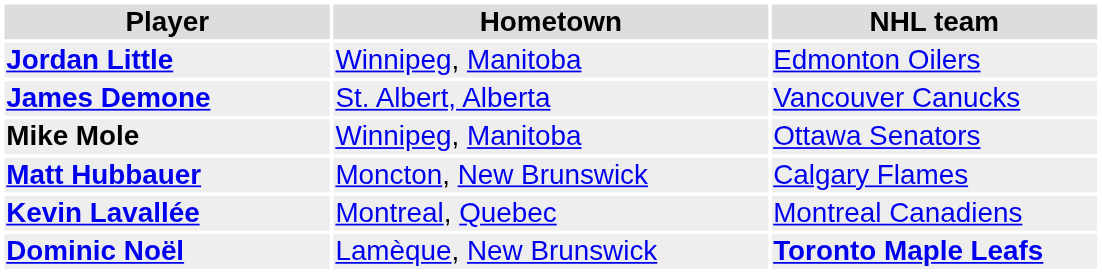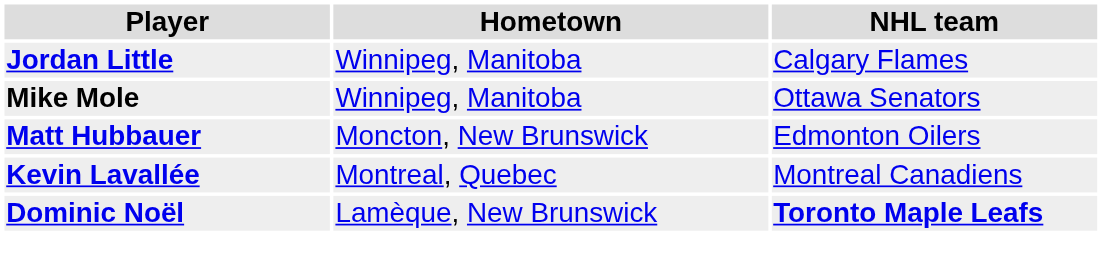Jordan Little | NHL team: Edmonton Oilers -> Calgary Flames
- row: James Demone | St. Albert, Alberta | Vancouver Canucks
Matt Hubbauer | NHL team: Calgary Flames -> Edmonton Oilers
